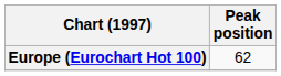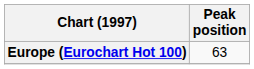Europe (Eurochart Hot 100) | Peak position: 62 -> 63
